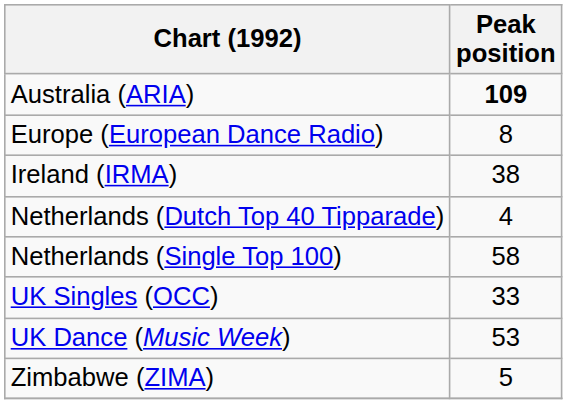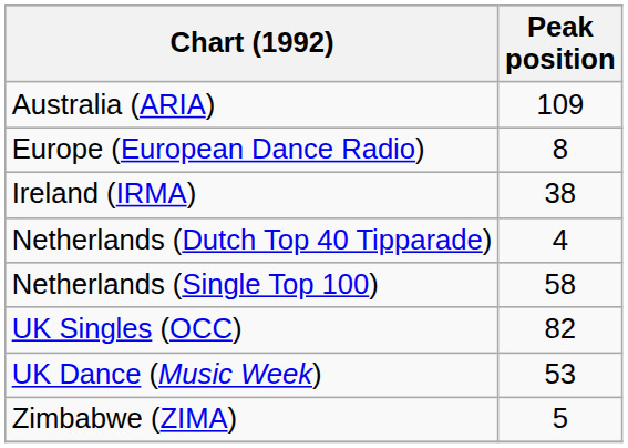Australia (ARIA) | Peak position: bold -> normal
UK Singles (OCC) | Peak position: 33 -> 82
